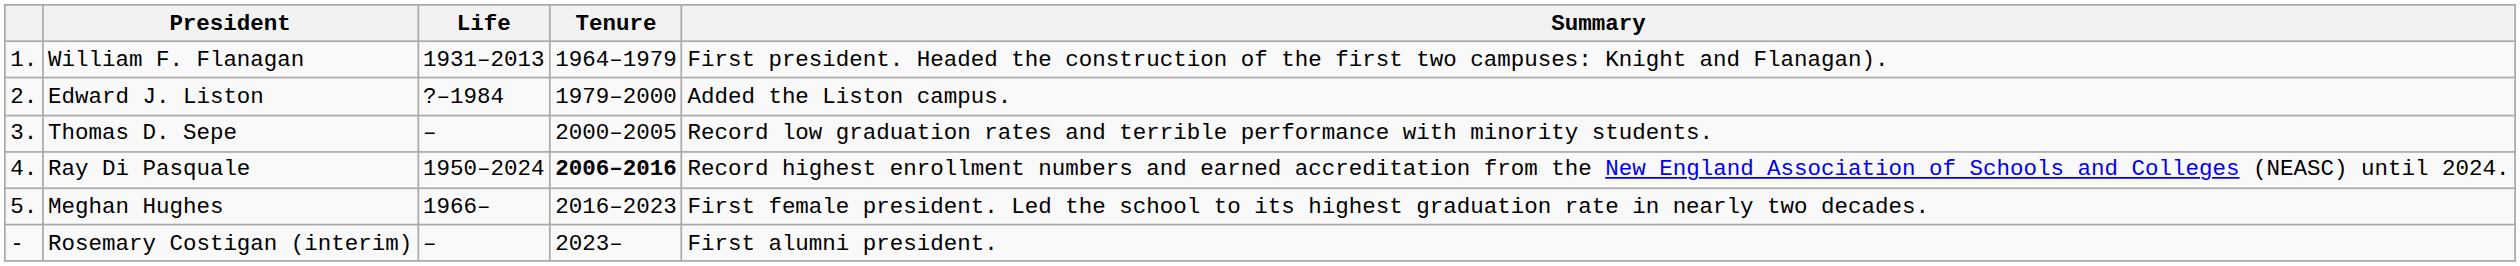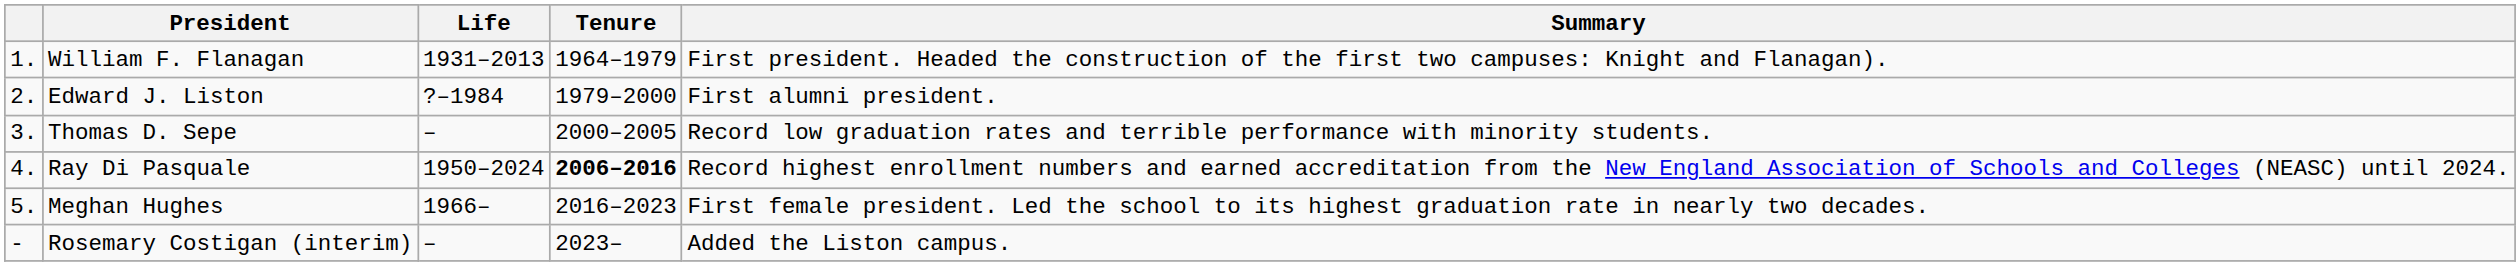Edward J. Liston | Summary: Added the Liston campus. -> First alumni president.
Rosemary Costigan (interim) | Summary: First alumni president. -> Added the Liston campus.
